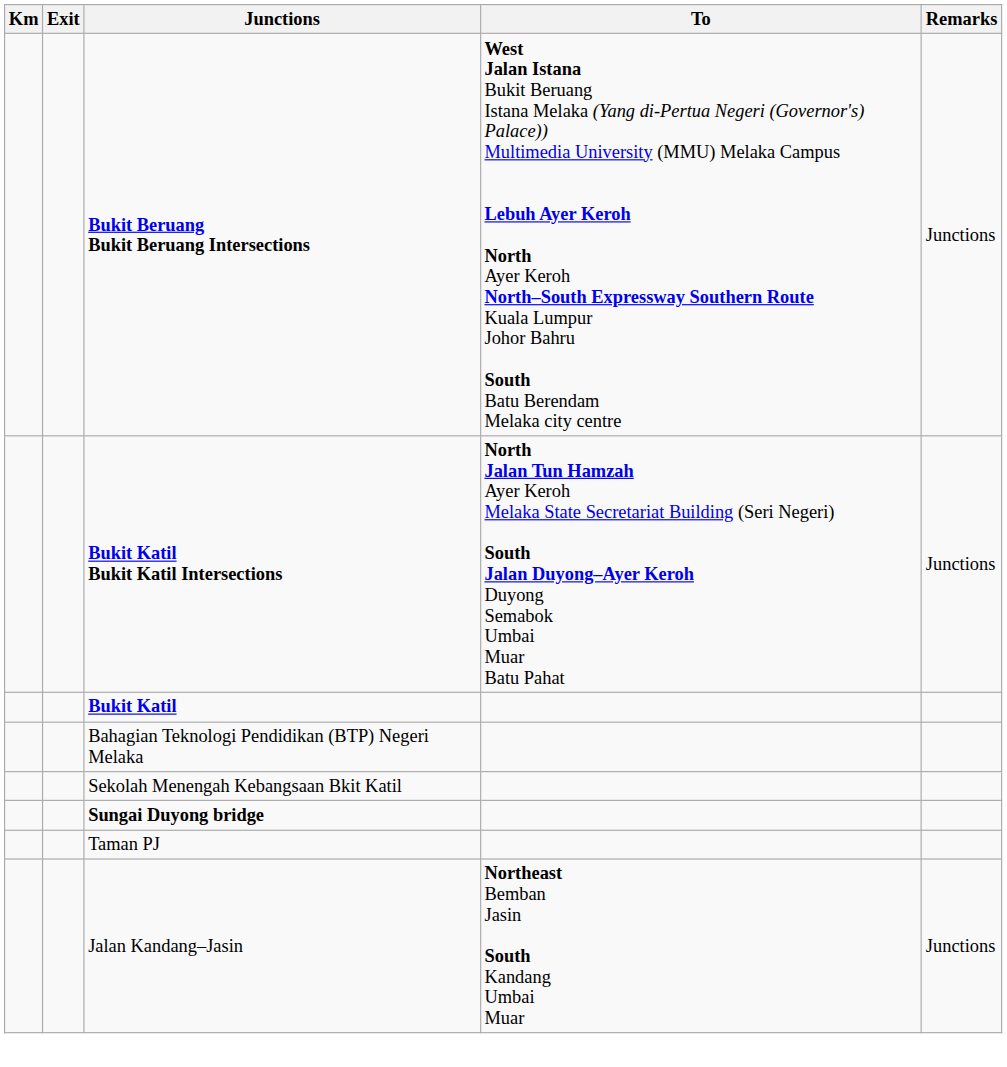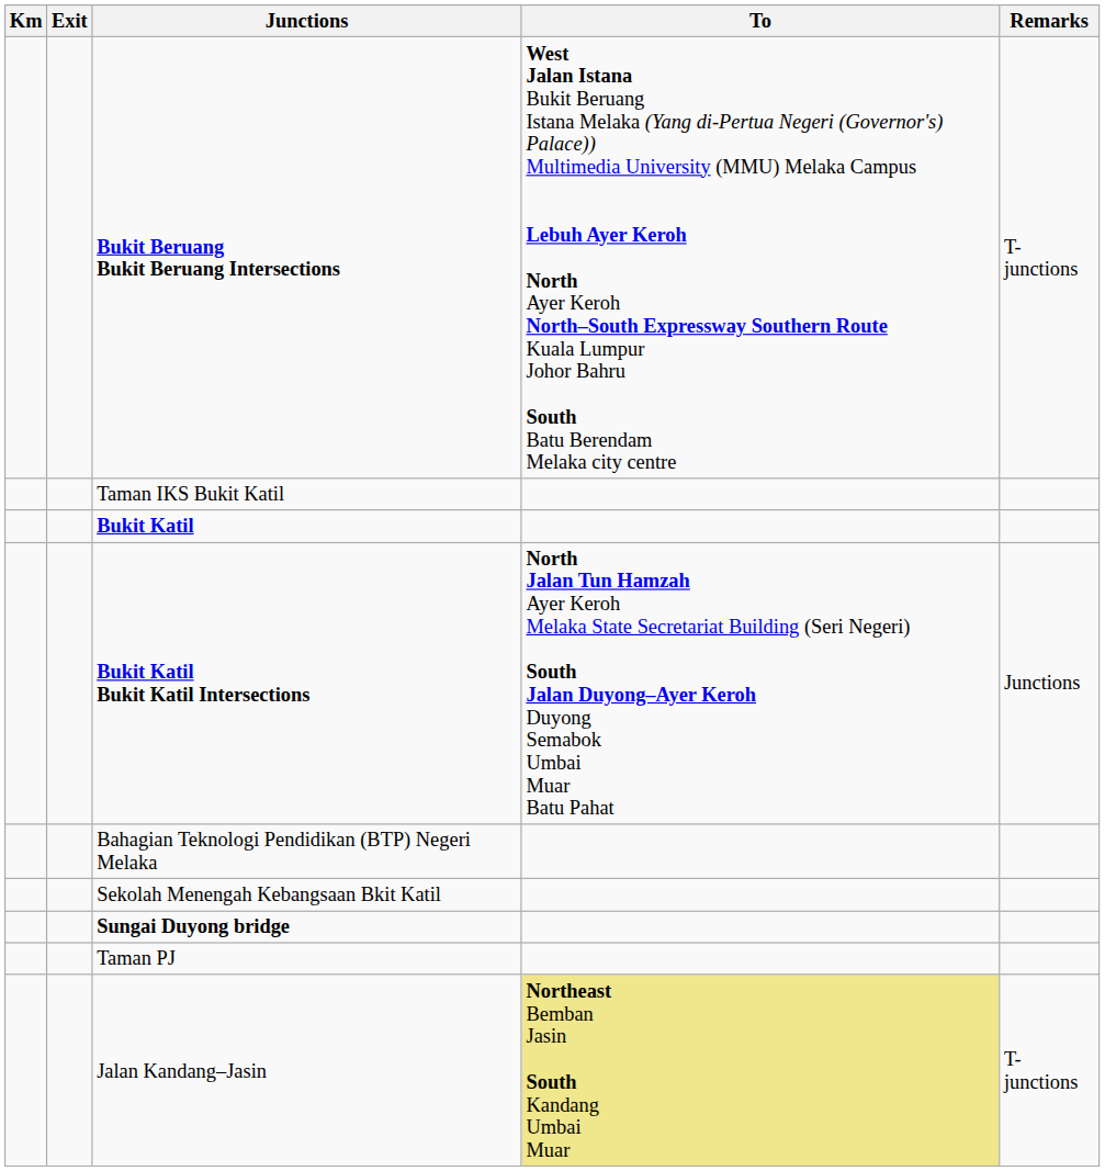Bukit Beruang Bukit Beruang Intersections | Remarks: Junctions -> T-junctions
+ row: Taman IKS Bukit Katil
rows swapped: Bukit Katil Bukit Katil Intersections <-> Bukit Katil
Jalan Kandang–Jasin | To: no background -> khaki background
Jalan Kandang–Jasin | Remarks: Junctions -> T-junctions
